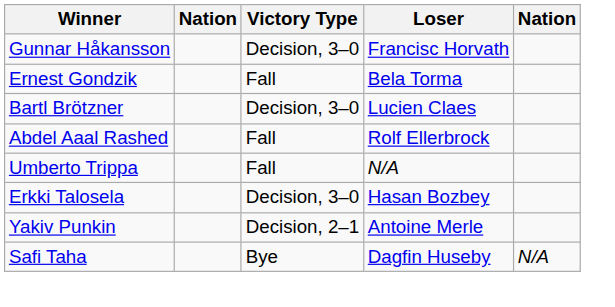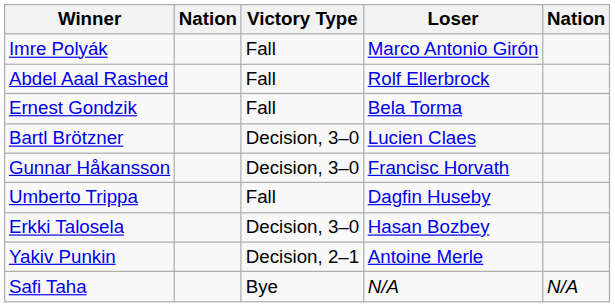+ row: Imre Polyák | Fall | Marco Antonio Girón
rows swapped: Gunnar Håkansson <-> Abdel Aaal Rashed
Umberto Trippa | Loser: N/A -> Dagfin Huseby
Safi Taha | Loser: Dagfin Huseby -> N/A
